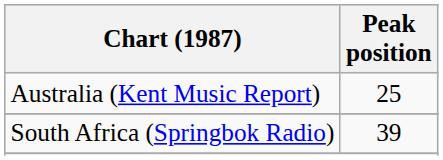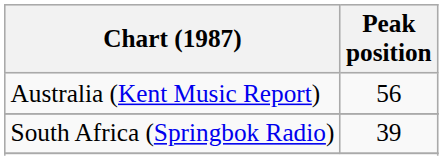Australia (Kent Music Report) | Peak position: 25 -> 56
